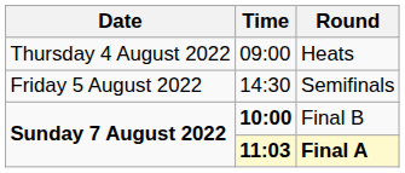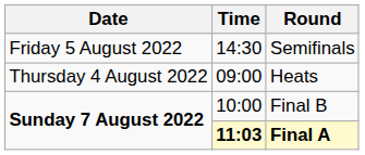rows swapped: Heats <-> Semifinals
Final B | Time: bold -> normal
